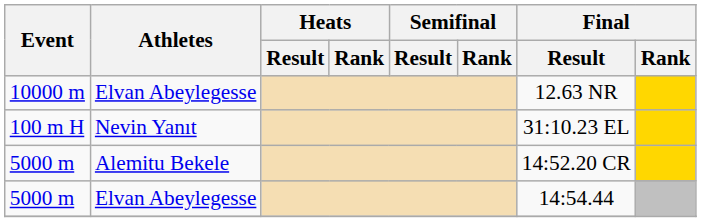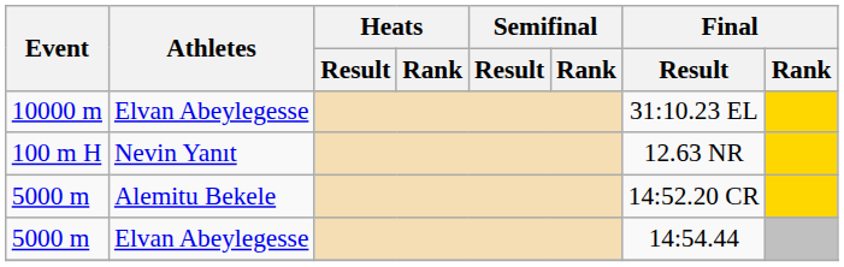10000 m | Final / Result: 12.63 NR -> 31:10.23 EL
100 m H | Final / Result: 31:10.23 EL -> 12.63 NR
